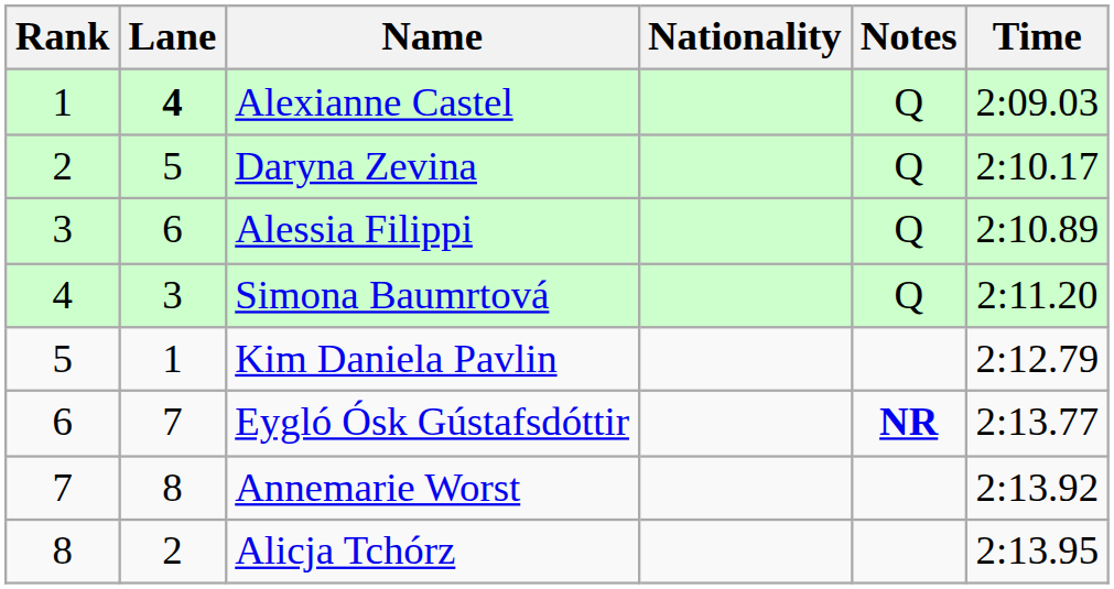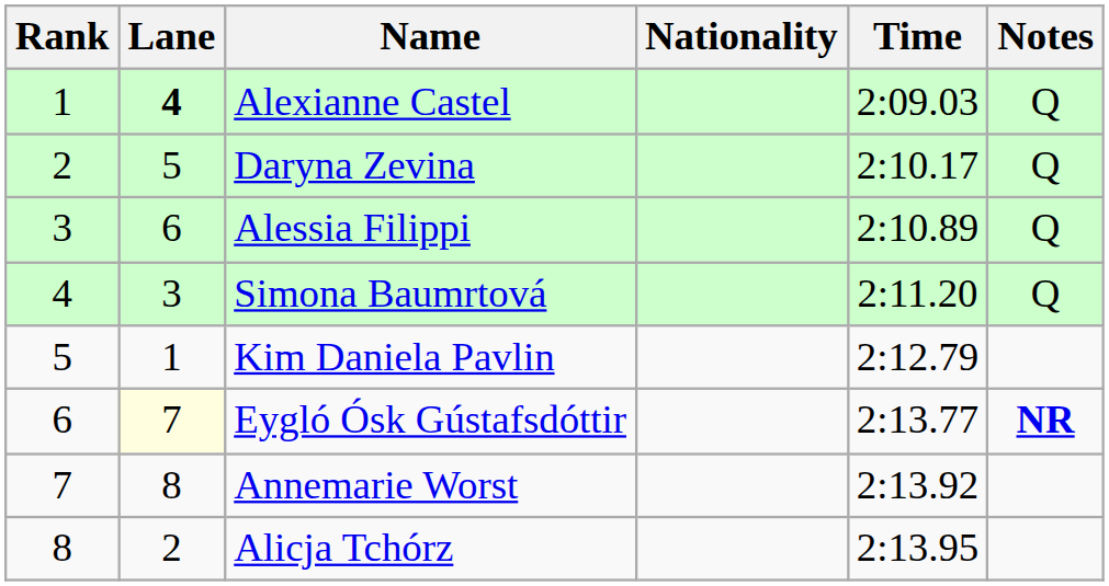columns swapped: Time <-> Notes
Eygló Ósk Gústafsdóttir | Lane: no background -> lightyellow background
